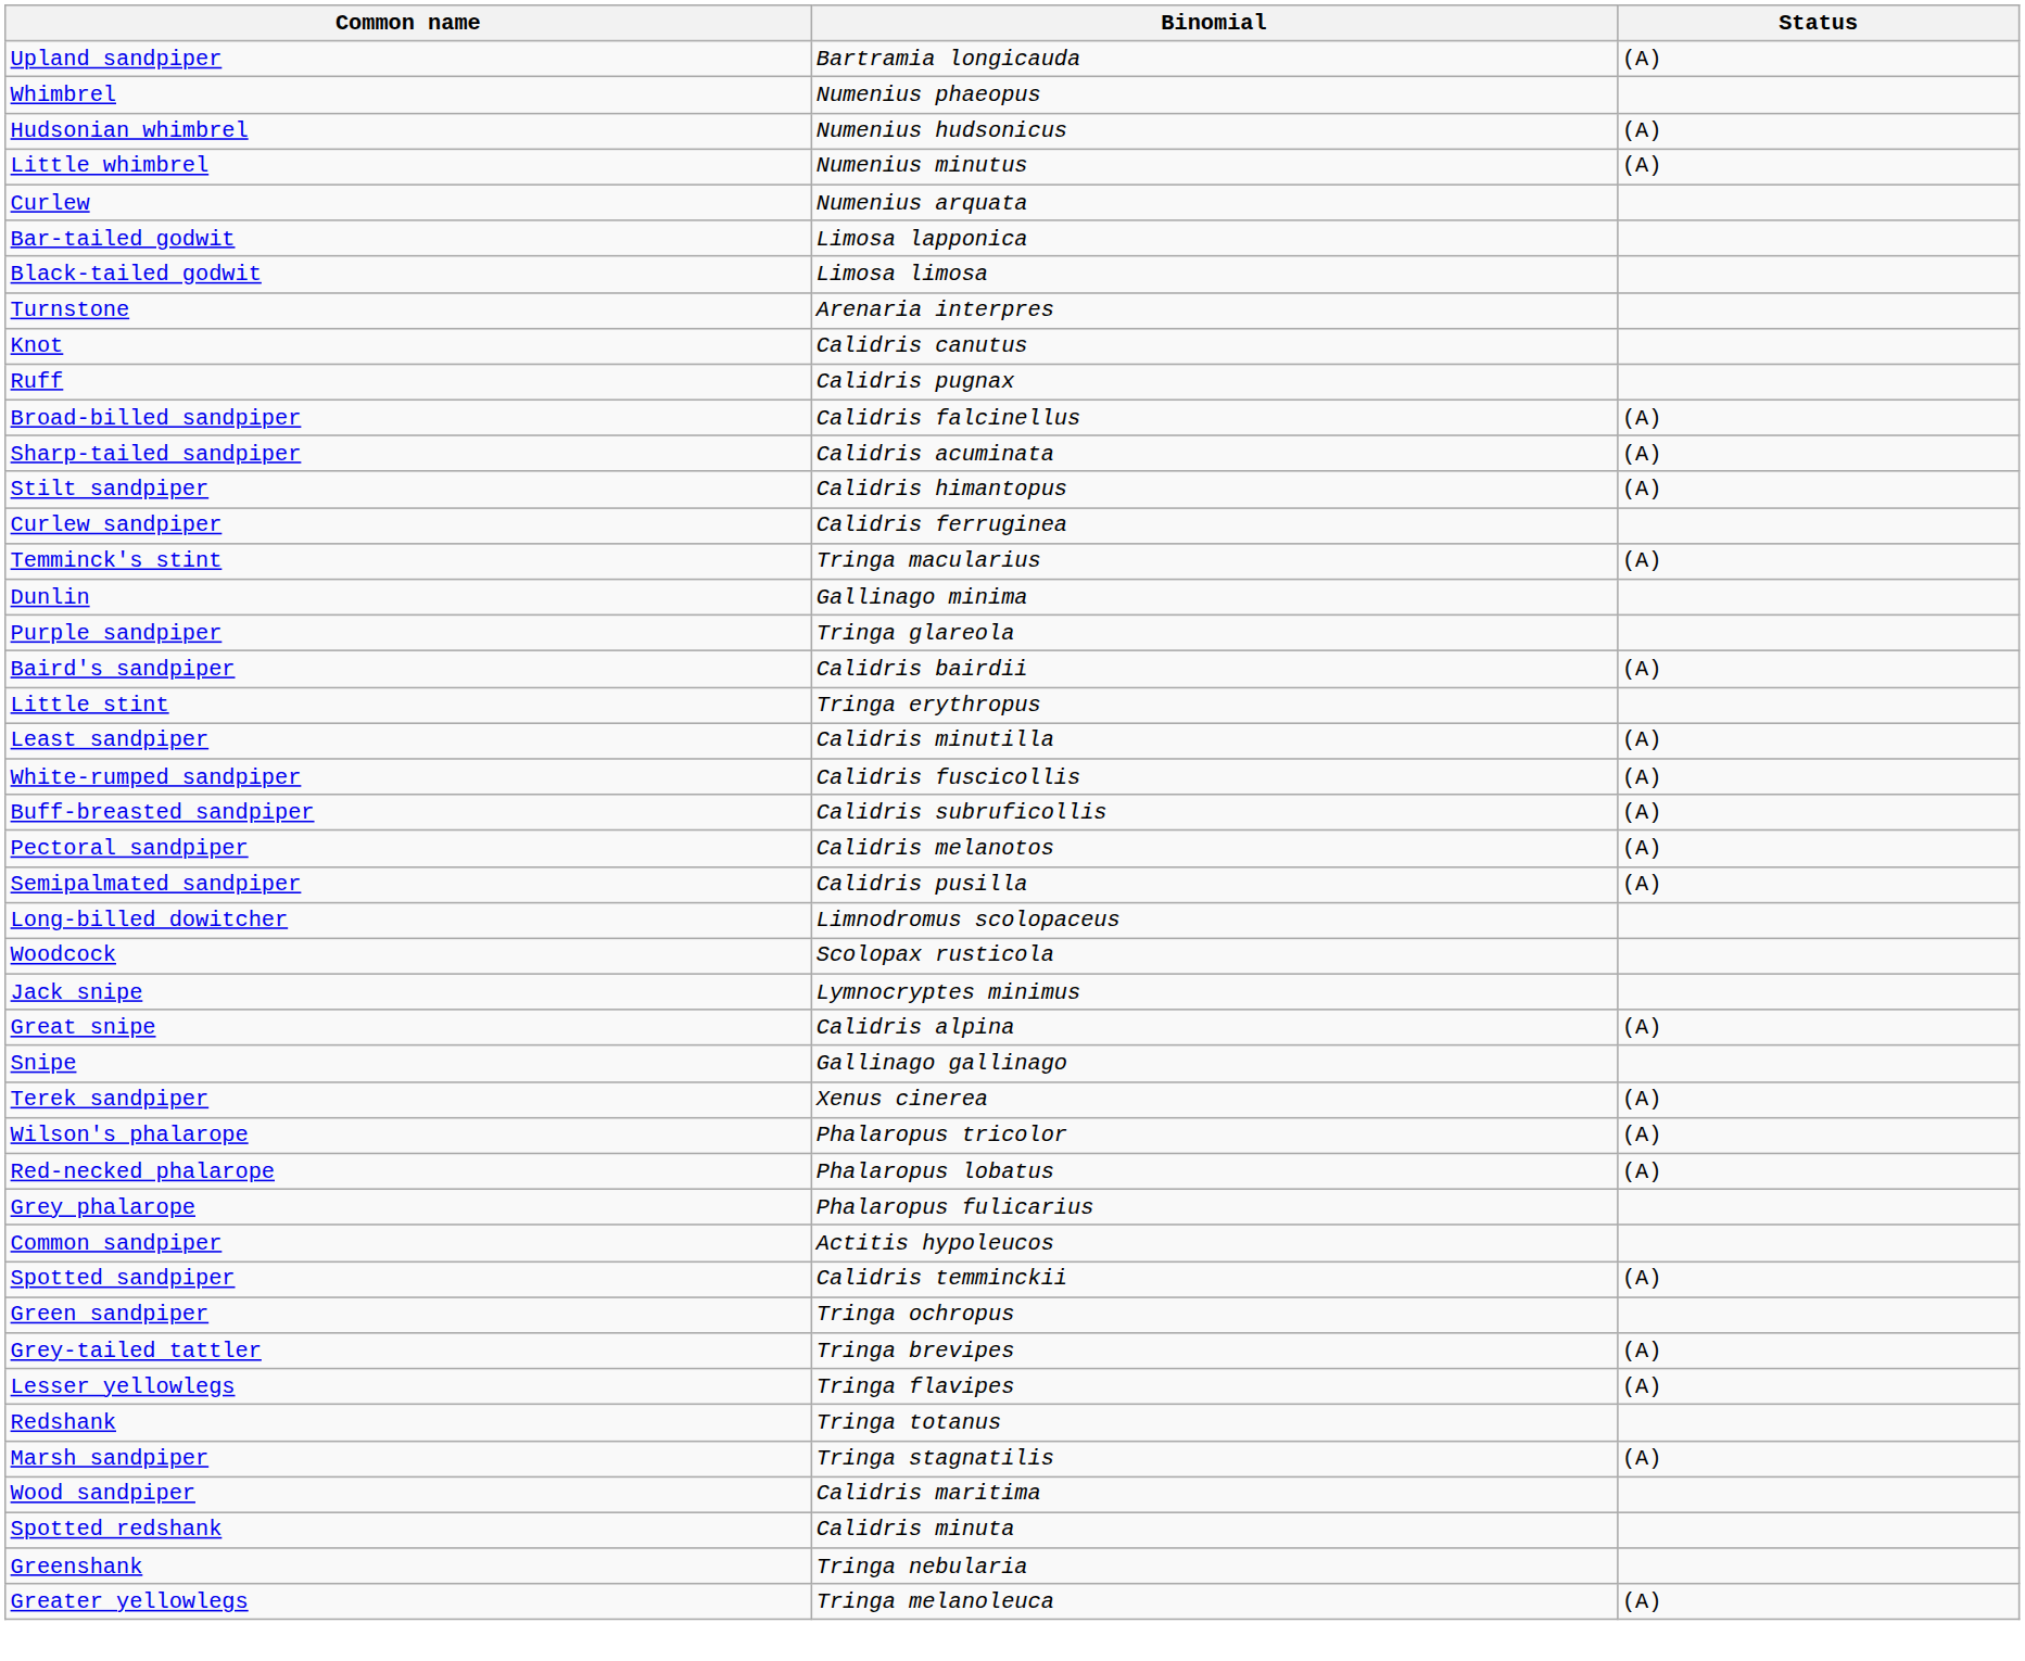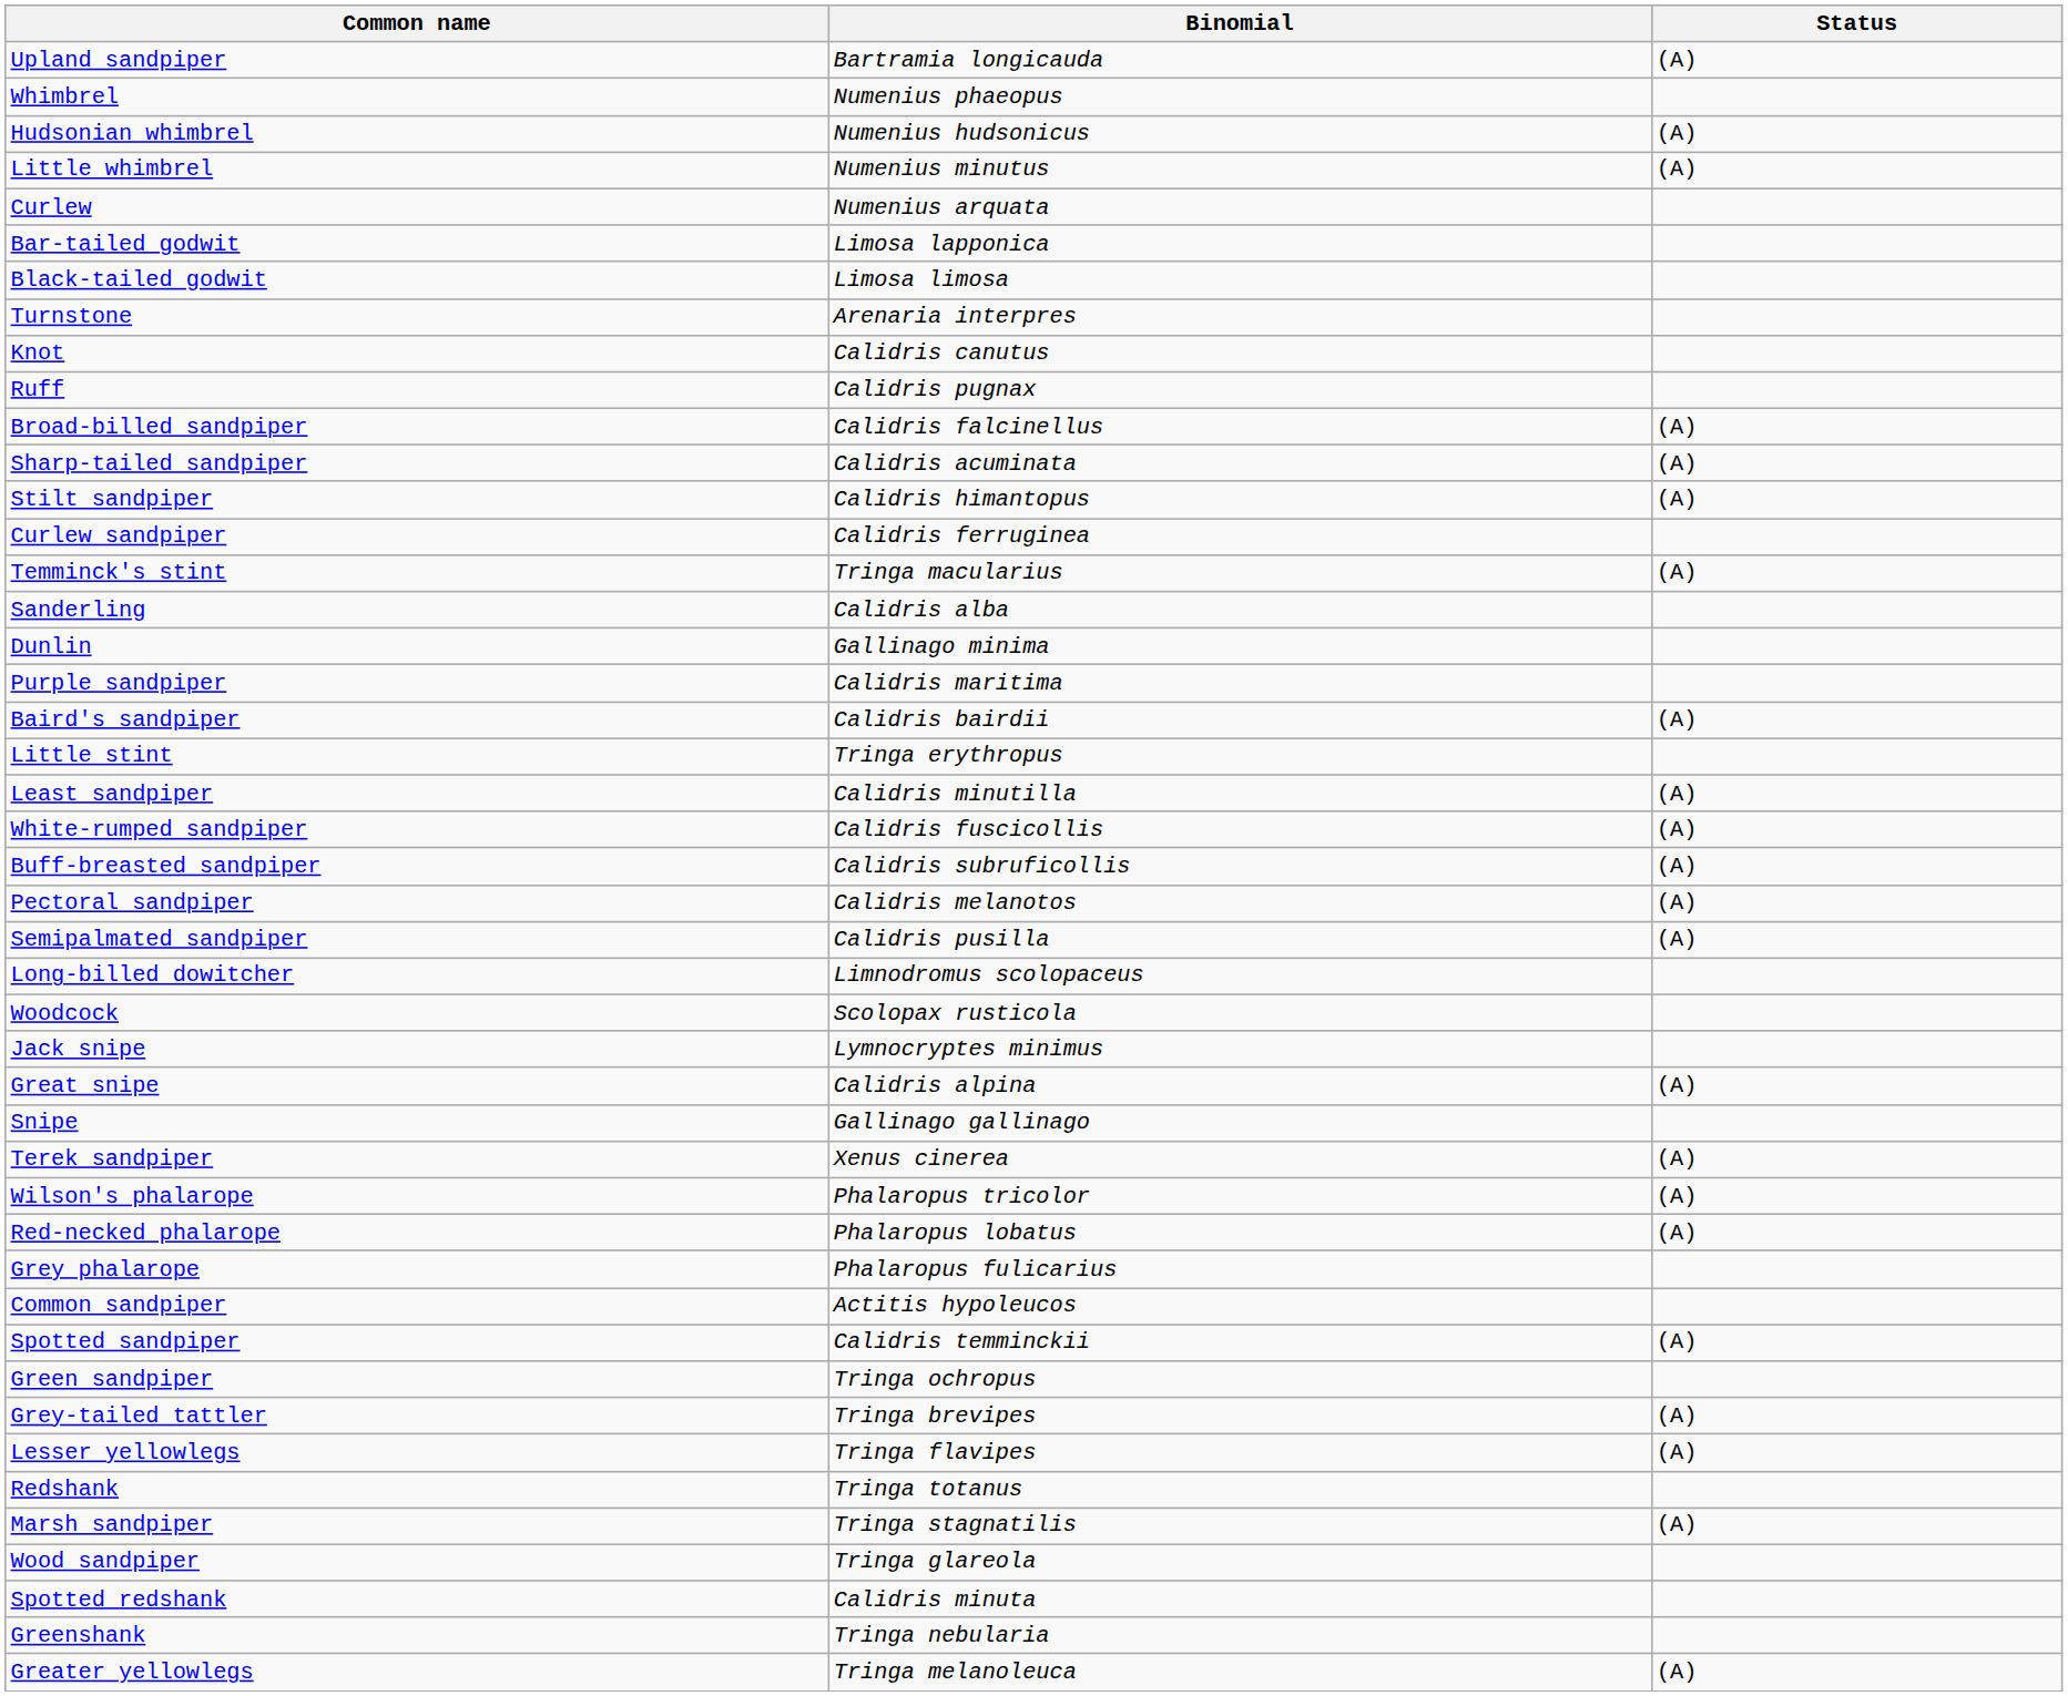+ row: Sanderling | Calidris alba
Purple sandpiper | Binomial: Tringa glareola -> Calidris maritima
Wood sandpiper | Binomial: Calidris maritima -> Tringa glareola
